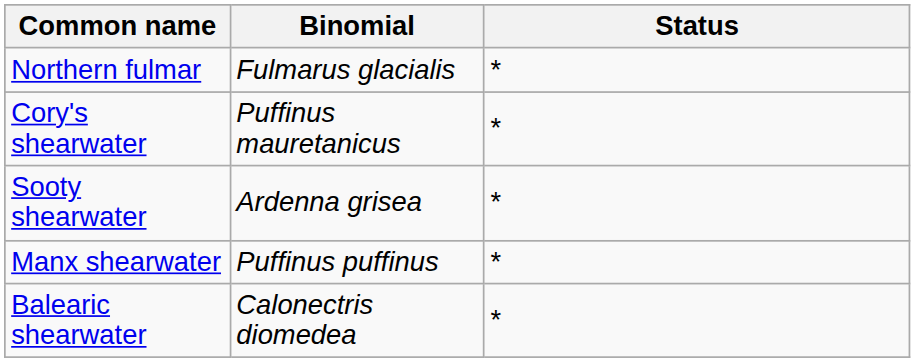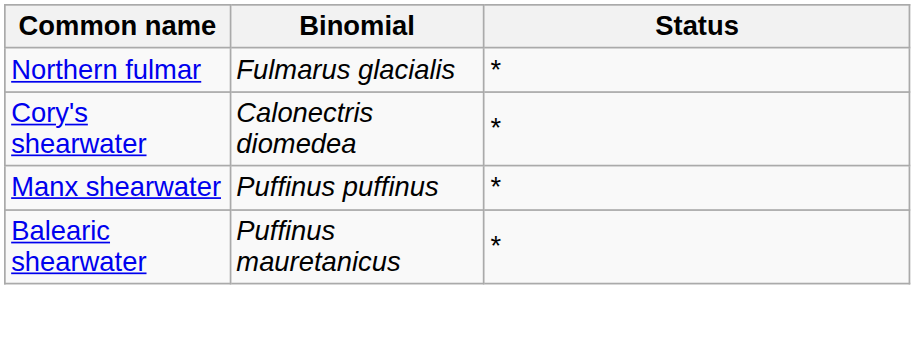Cory's shearwater | Binomial: Puffinus mauretanicus -> Calonectris diomedea
- row: Sooty shearwater | Ardenna grisea | *
Balearic shearwater | Binomial: Calonectris diomedea -> Puffinus mauretanicus
